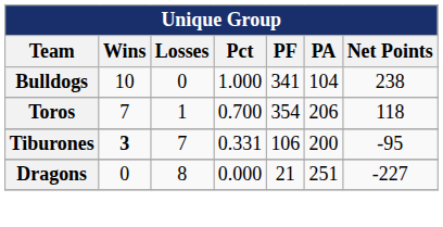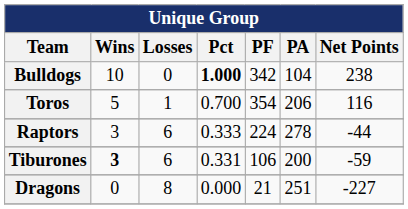Bulldogs | Pct: normal -> bold
Bulldogs | PF: 341 -> 342
Toros | Wins: 7 -> 5
Toros | Net Points: 118 -> 116
+ row: Raptors | 3 | 6 | 0.333 | 224 | 278 | -44
Tiburones | Losses: 7 -> 6
Tiburones | Net Points: -95 -> -59
